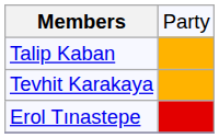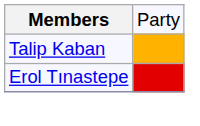- row: Tevhit Karakaya
